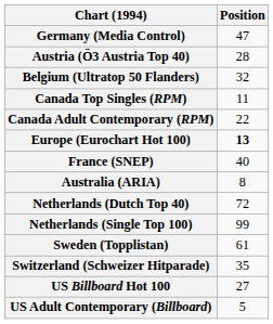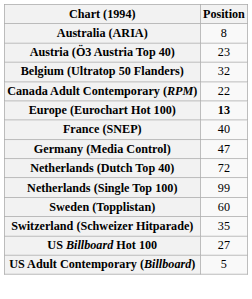rows swapped: Australia (ARIA) <-> Germany (Media Control)
Austria (Ö3 Austria Top 40) | Position: 28 -> 23
- row: Canada Top Singles (RPM) | 11
Sweden (Topplistan) | Position: 61 -> 60
